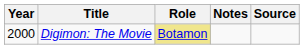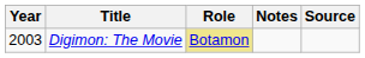Digimon: The Movie | Year: 2000 -> 2003
